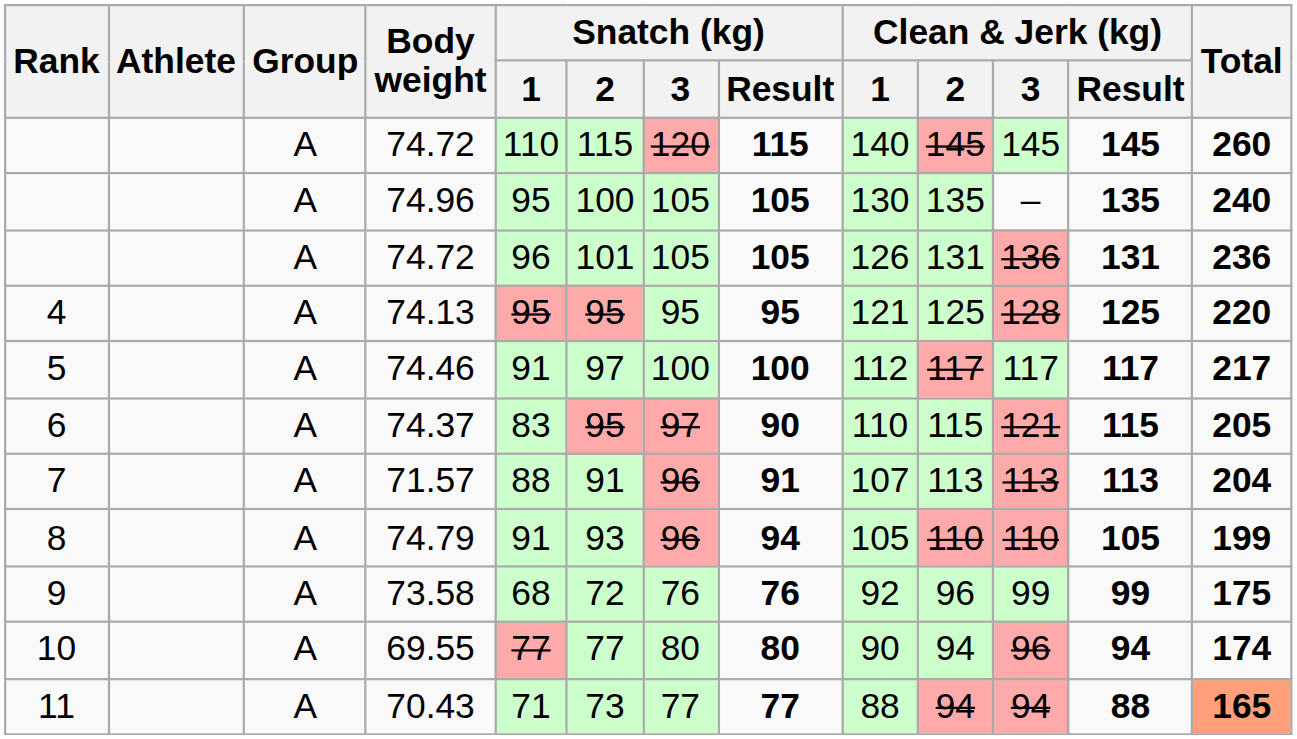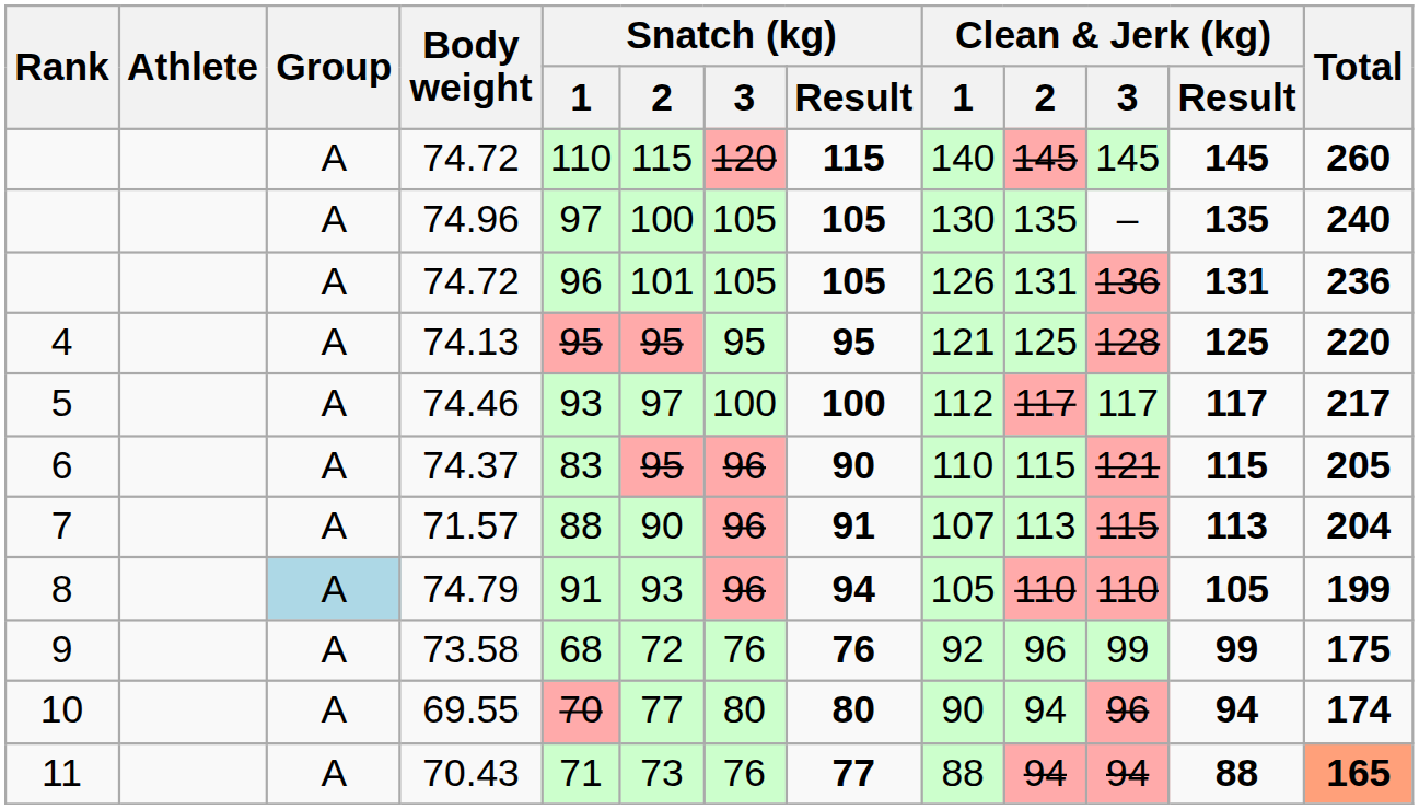74.96 | Snatch (kg) / 1: 95 -> 97
74.46 | Snatch (kg) / 1: 91 -> 93
74.37 | Snatch (kg) / 3: 97 -> 96
71.57 | Snatch (kg) / 2: 91 -> 90
71.57 | Clean & Jerk (kg) / 3: 113 -> 115
74.79 | Group: no background -> lightblue background
69.55 | Snatch (kg) / 1: 77 -> 70
70.43 | Snatch (kg) / 3: 77 -> 76
